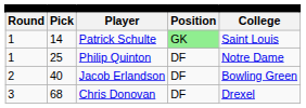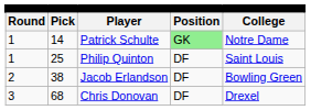Patrick Schulte | column 5: Saint Louis -> Notre Dame
Philip Quinton | column 5: Notre Dame -> Saint Louis
Jacob Erlandson | column 2: 40 -> 38
